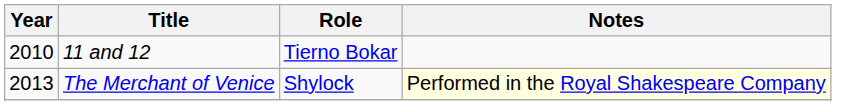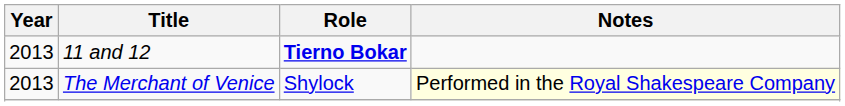11 and 12 | Year: 2010 -> 2013
11 and 12 | Role: normal -> bold
